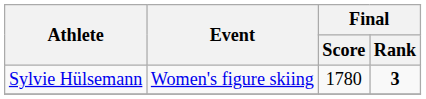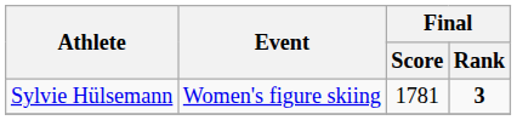Sylvie Hülsemann | Final / Score: 1780 -> 1781
